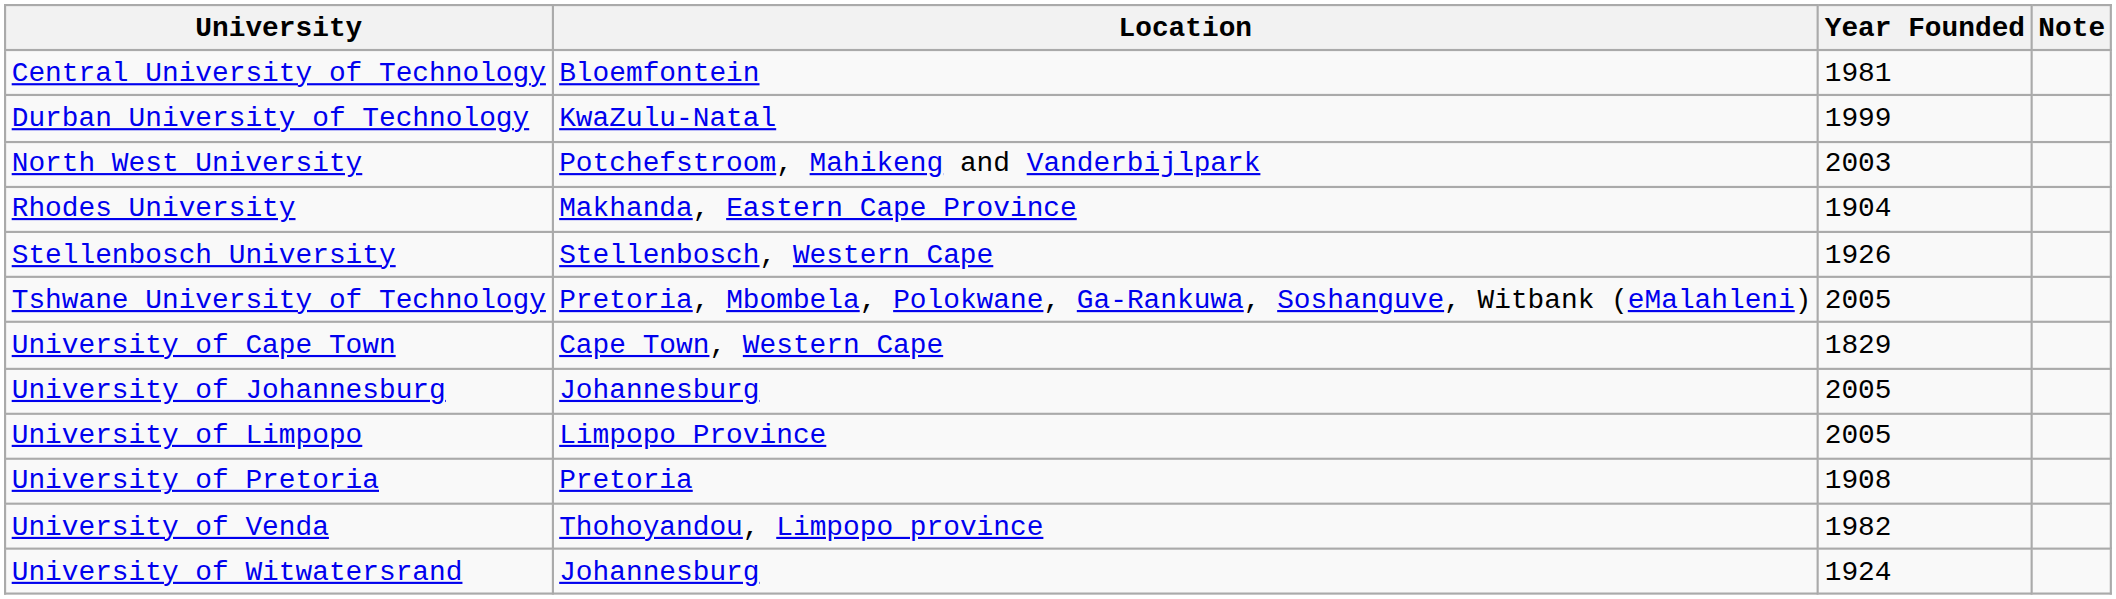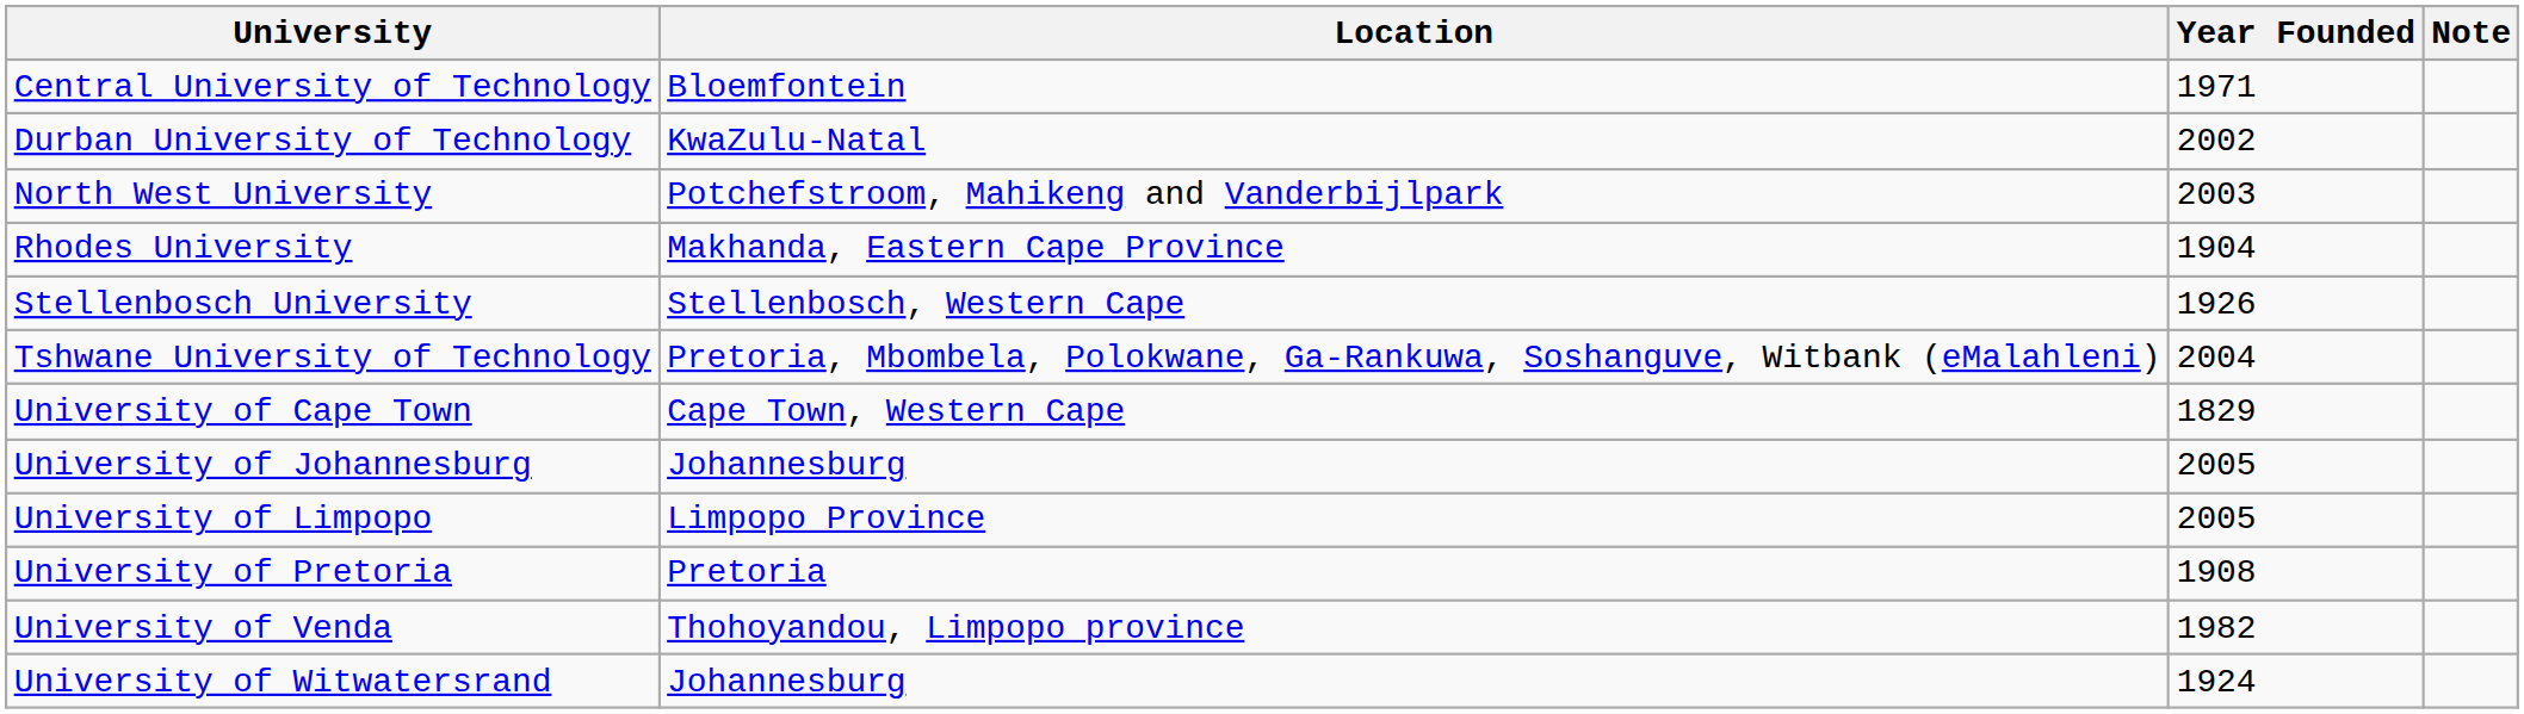Central University of Technology | Year Founded: 1981 -> 1971
Durban University of Technology | Year Founded: 1999 -> 2002
Tshwane University of Technology | Year Founded: 2005 -> 2004
